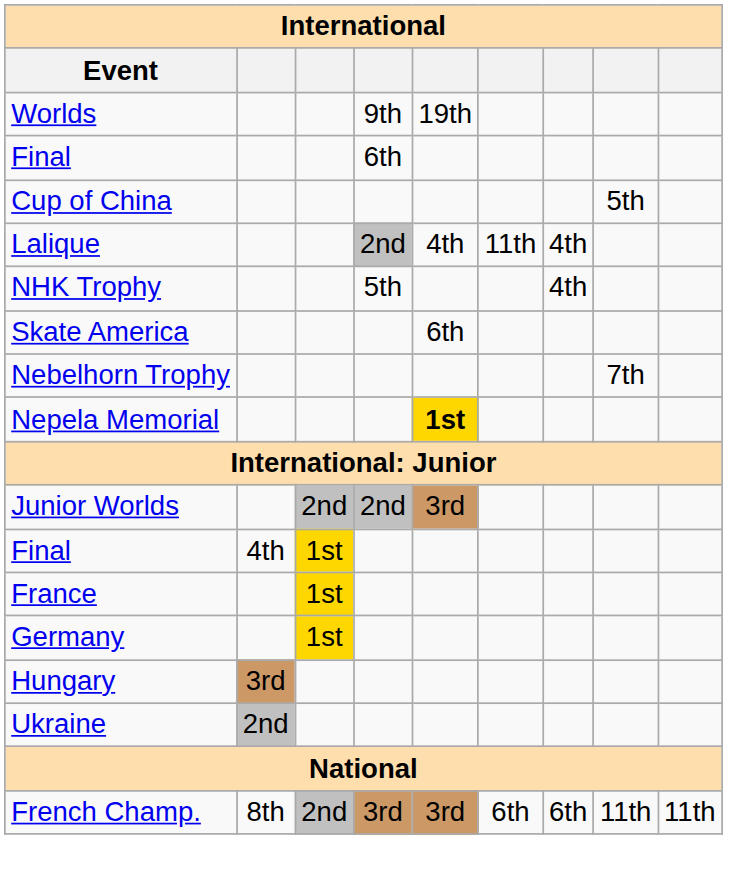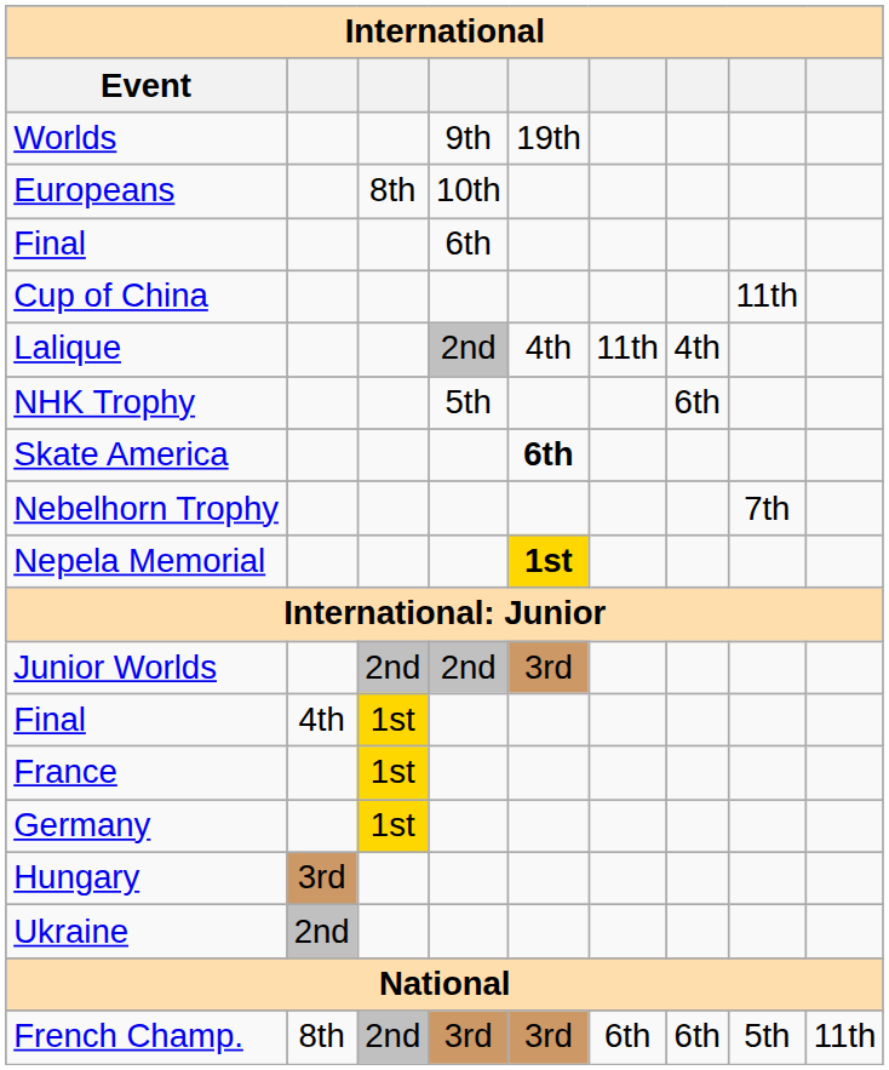+ row: Europeans | 8th | 10th
Cup of China | column 8: 5th -> 11th
NHK Trophy | column 7: 4th -> 6th
Skate America | column 5: normal -> bold
French Champ. | column 8: 11th -> 5th
